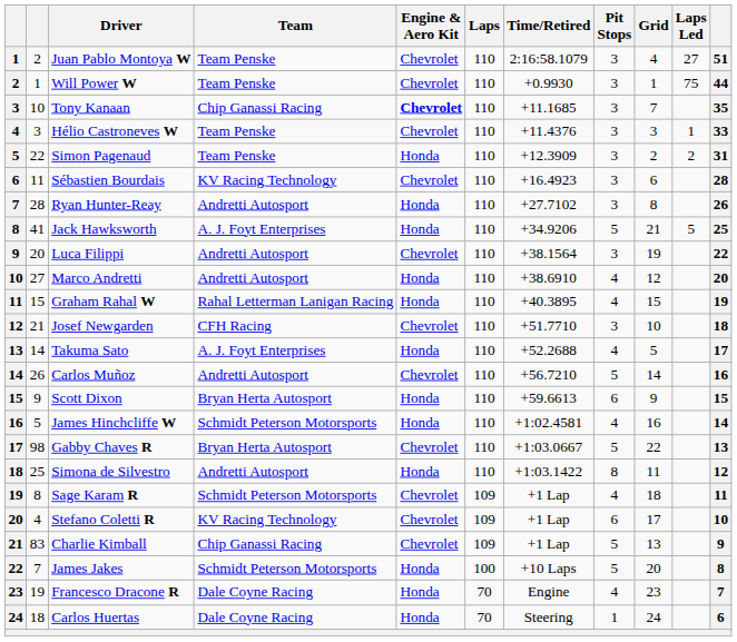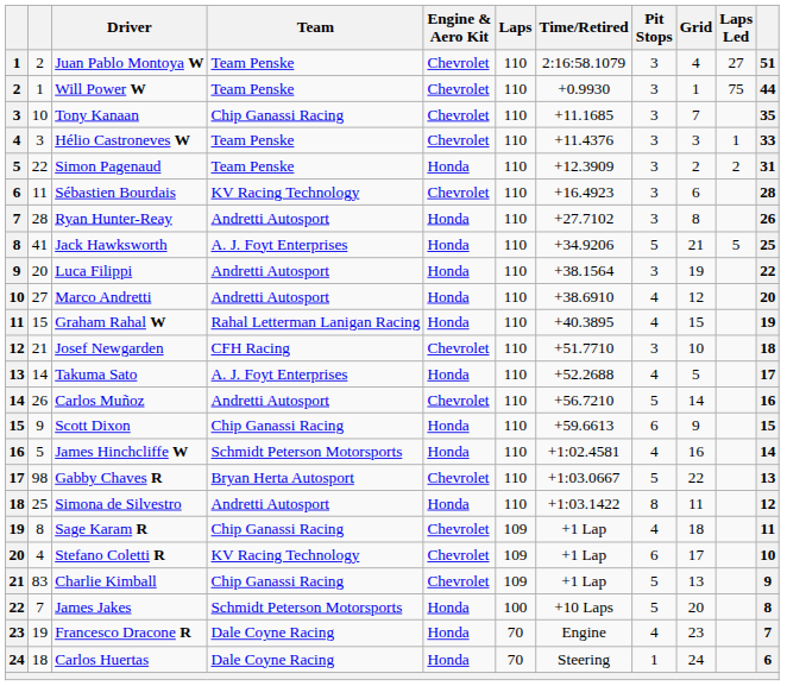Tony Kanaan | Engine & Aero Kit: bold -> normal
Luca Filippi | Engine & Aero Kit: Chevrolet -> Honda
Scott Dixon | Team: Bryan Herta Autosport -> Chip Ganassi Racing
Sage Karam R | Team: Schmidt Peterson Motorsports -> Chip Ganassi Racing
